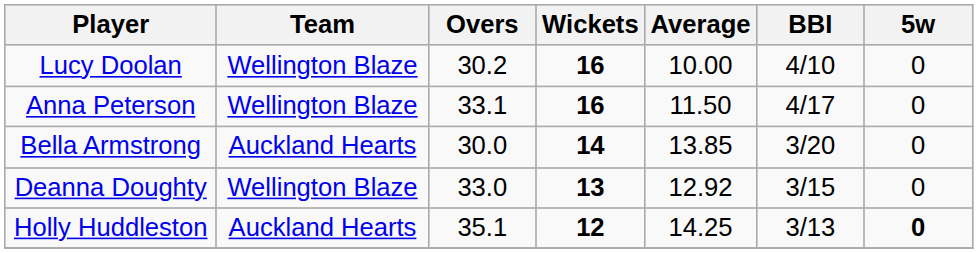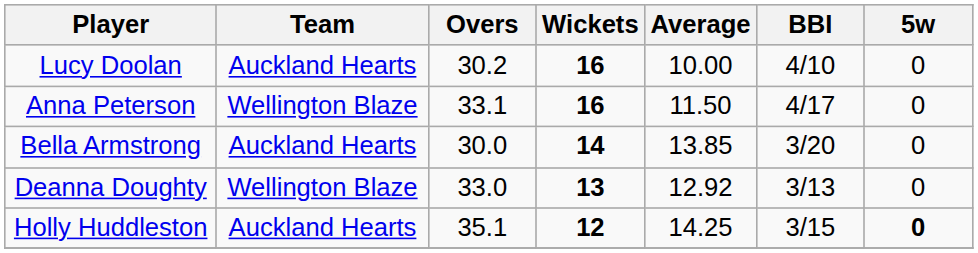Lucy Doolan | Team: Wellington Blaze -> Auckland Hearts
Deanna Doughty | BBI: 3/15 -> 3/13
Holly Huddleston | BBI: 3/13 -> 3/15
